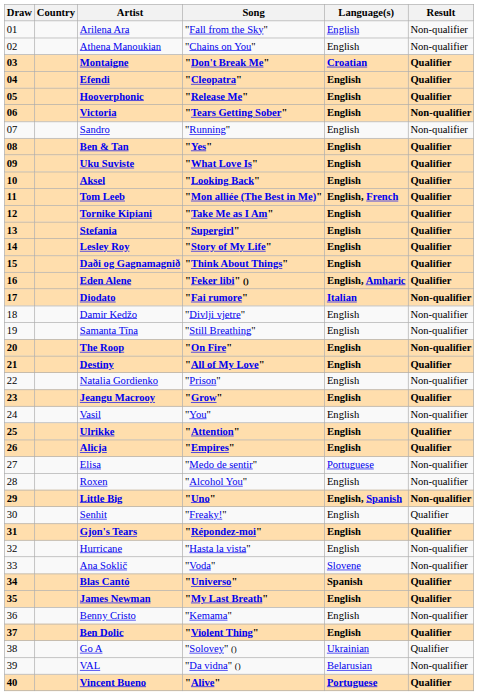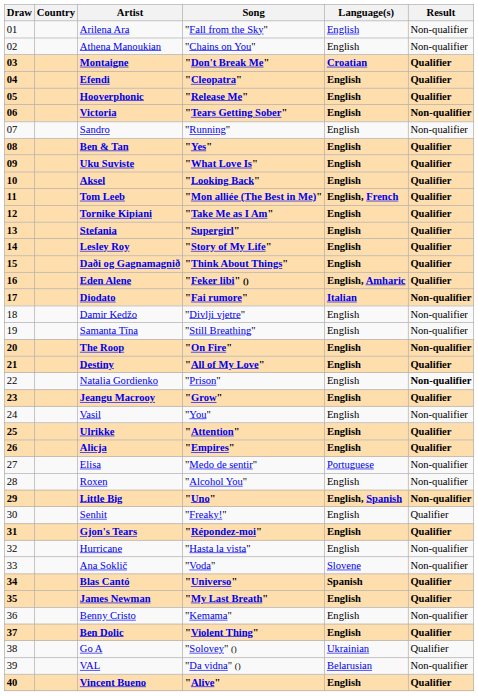Natalia Gordienko | Result: normal -> bold
Vincent Bueno | Language(s): Portuguese -> English
